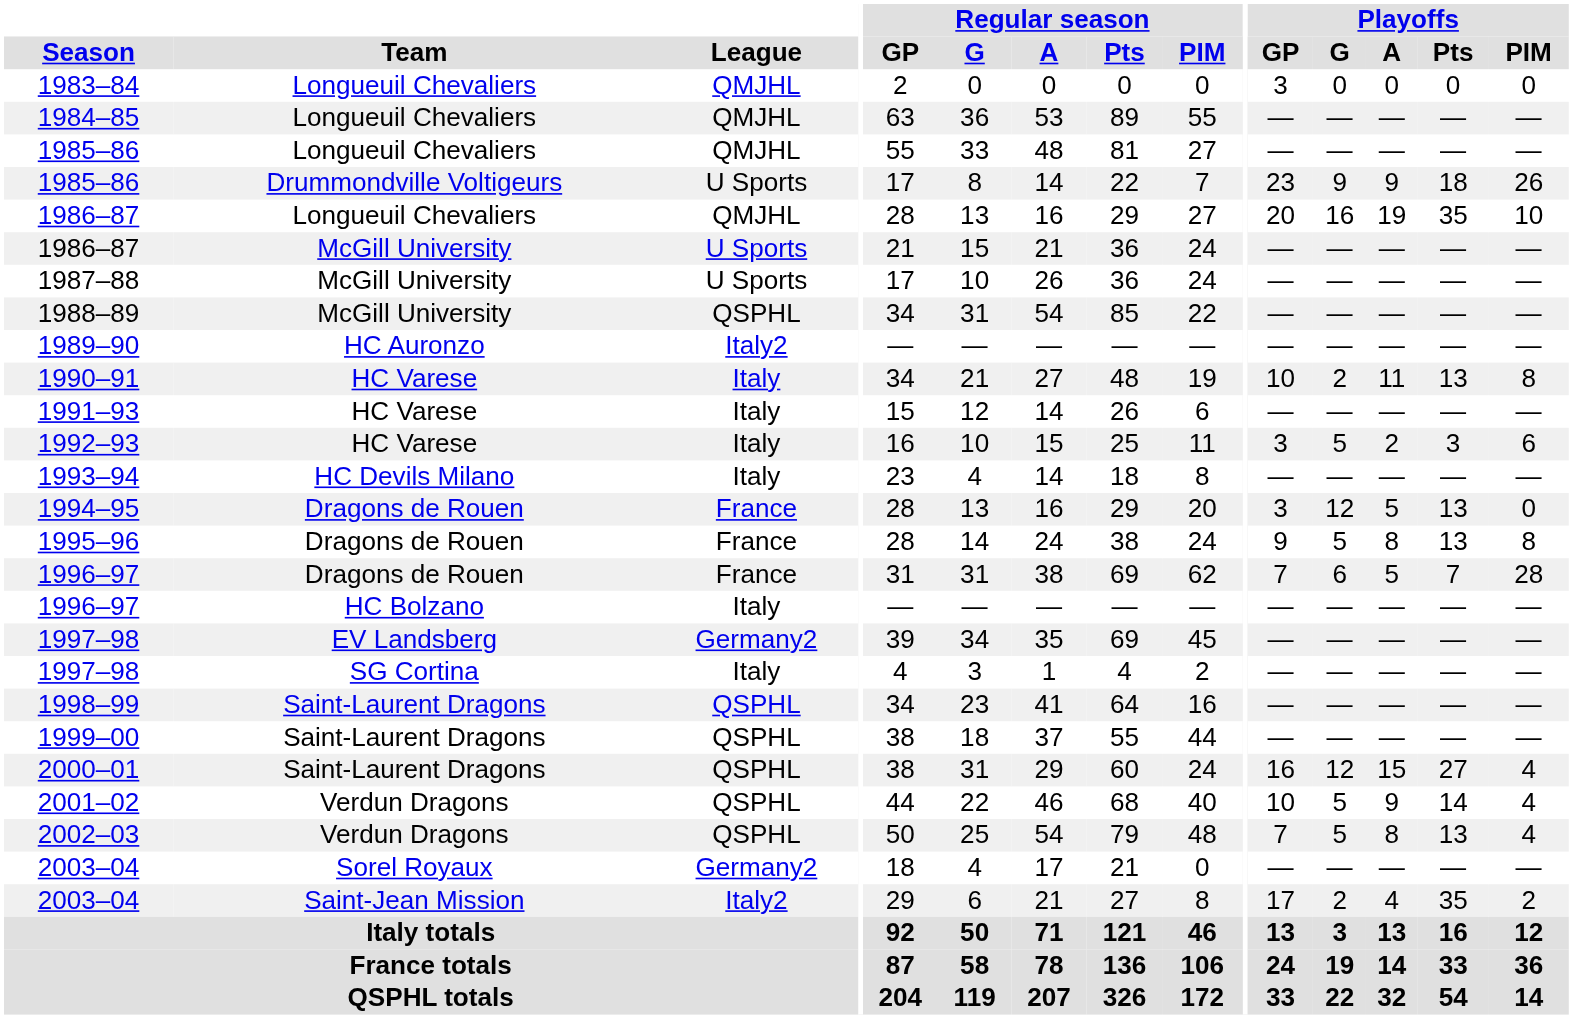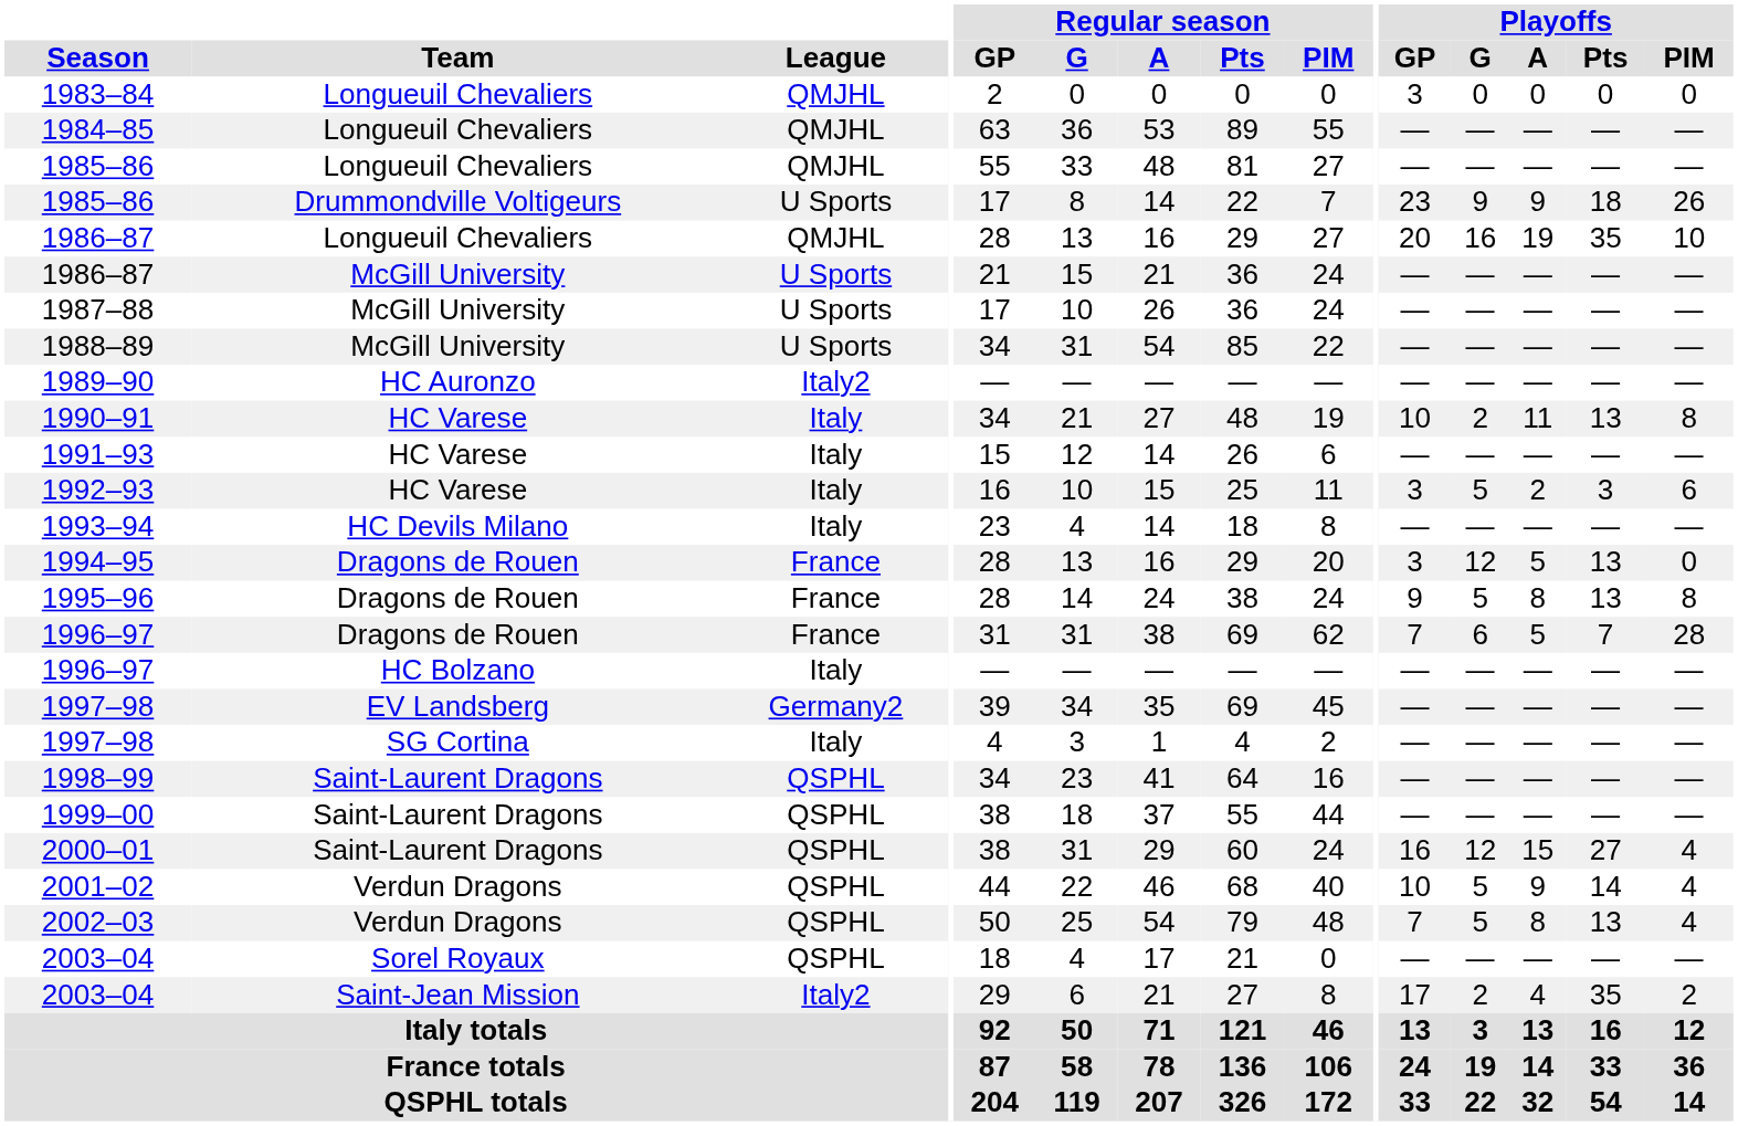1988–89 | League: QSPHL -> U Sports
2003–04 / Sorel Royaux | League: Germany2 -> QSPHL
